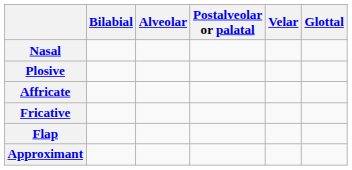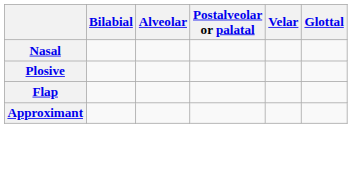- row: Affricate
- row: Fricative
